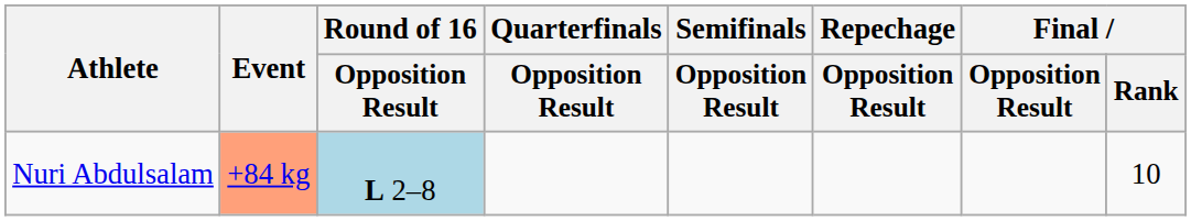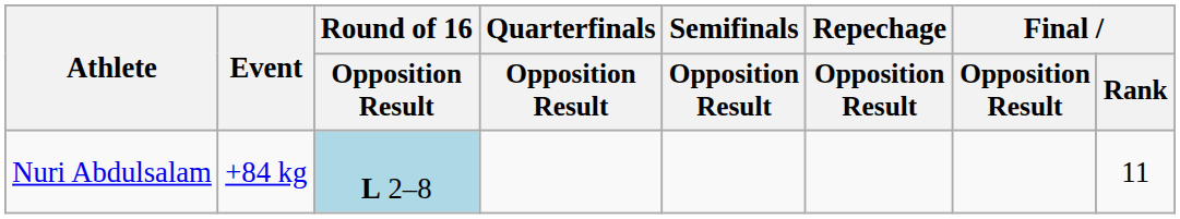Nuri Abdulsalam | Event: lightsalmon background -> no background
Nuri Abdulsalam | Final / Rank: 10 -> 11
